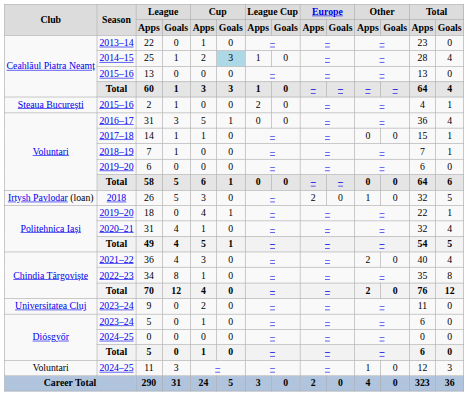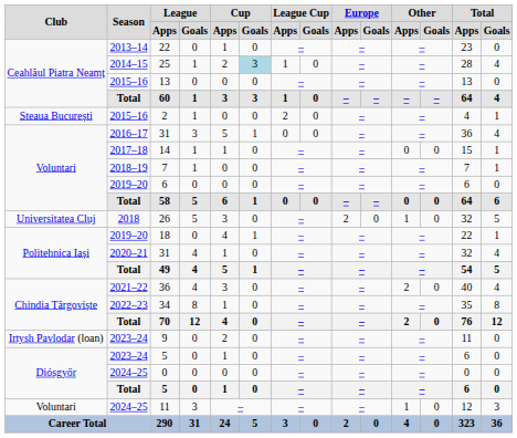26 | Club: Irtysh Pavlodar (loan) -> Universitatea Cluj
9 | Club: Universitatea Cluj -> Irtysh Pavlodar (loan)
